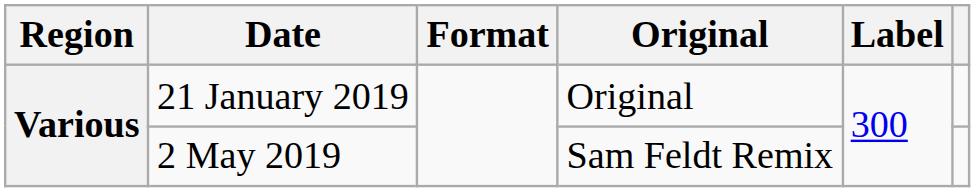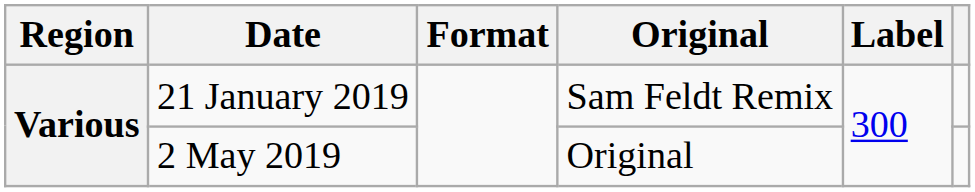21 January 2019 | Original: Original -> Sam Feldt Remix
2 May 2019 | Original: Sam Feldt Remix -> Original
